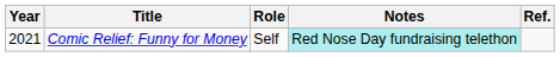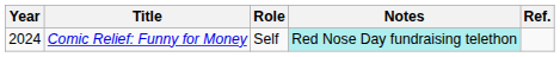Comic Relief: Funny for Money | Year: 2021 -> 2024
